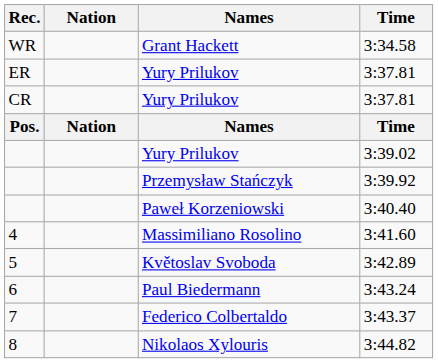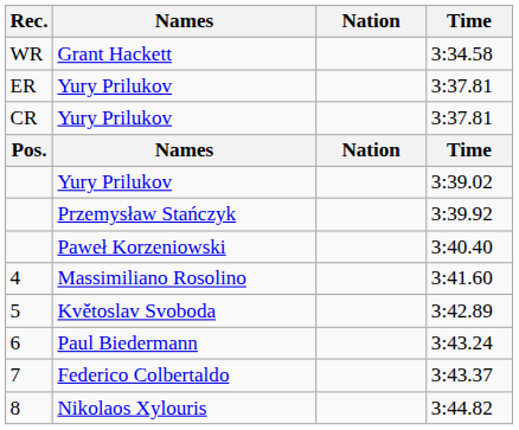columns swapped: Names <-> Nation
